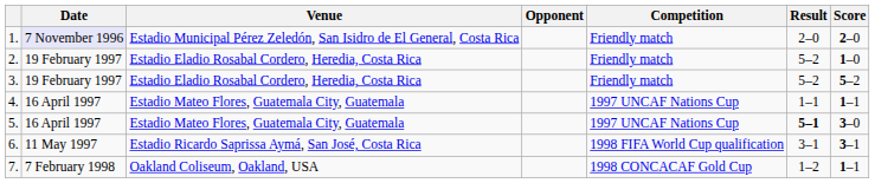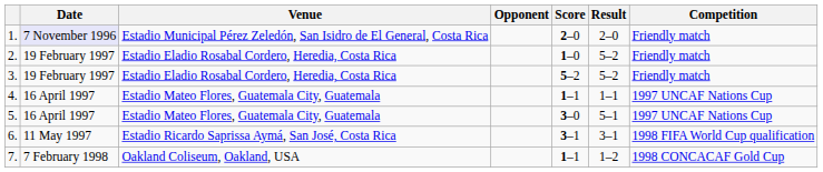columns swapped: Score <-> Competition
5. | Result: bold -> normal
